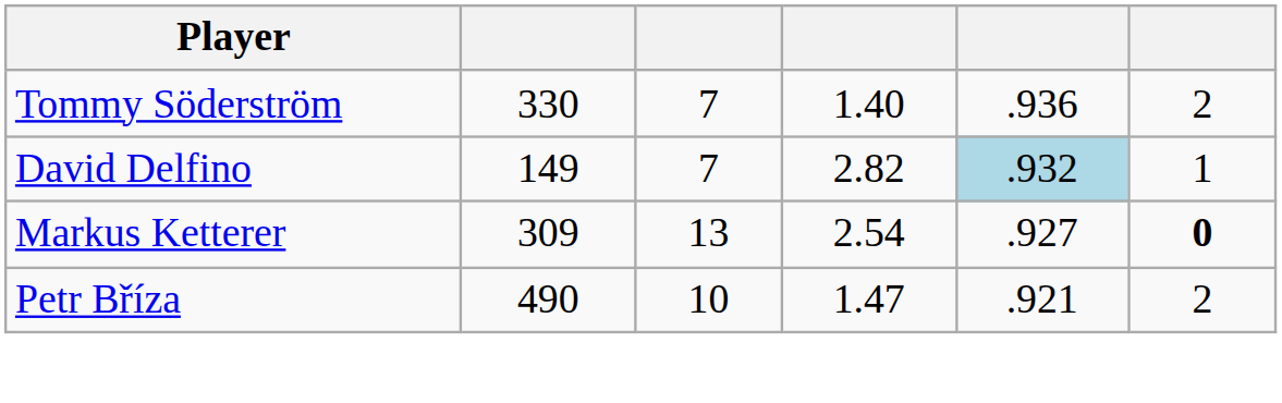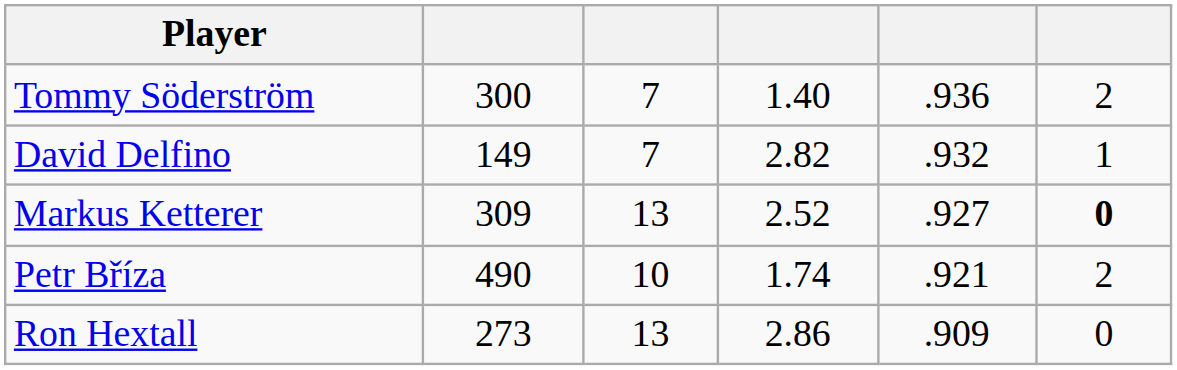Tommy Söderström | column 2: 330 -> 300
David Delfino | column 5: lightblue background -> no background
Markus Ketterer | column 4: 2.54 -> 2.52
Petr Bříza | column 4: 1.47 -> 1.74
+ row: Ron Hextall | 273 | 13 | 2.86 | .909 | 0
